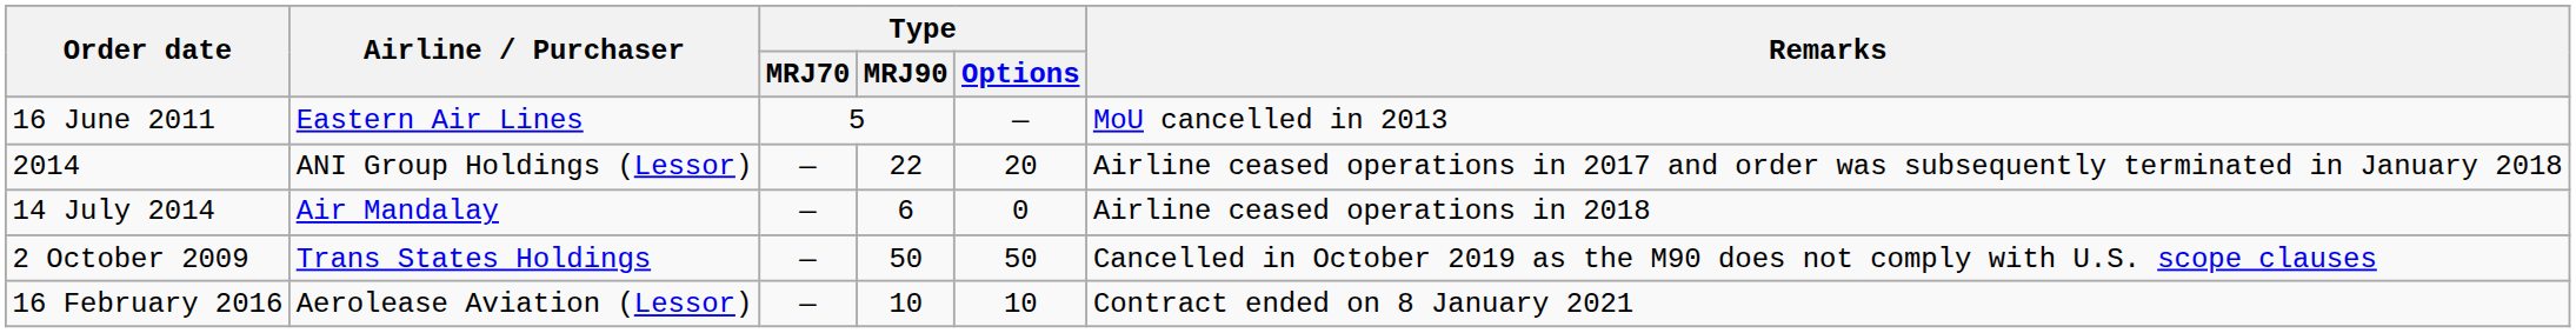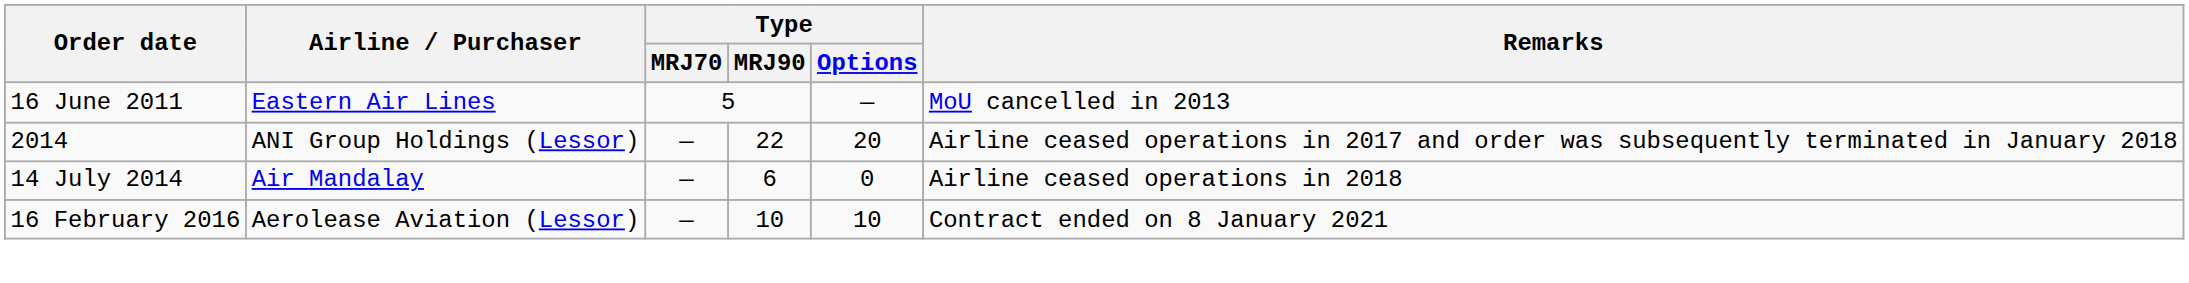- row: 2 October 2009 | Trans States Holdings | — | 50 | 50 | Cancelled in October 2019 as the M90 does not comply with U.S. scope clauses
